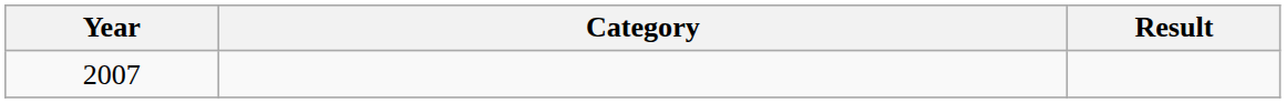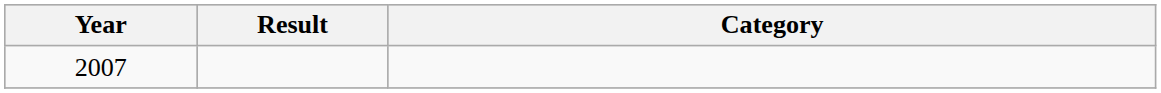columns swapped: Category <-> Result
